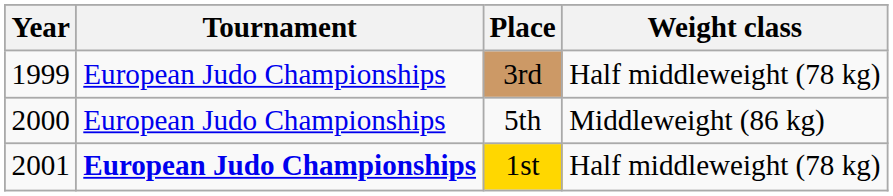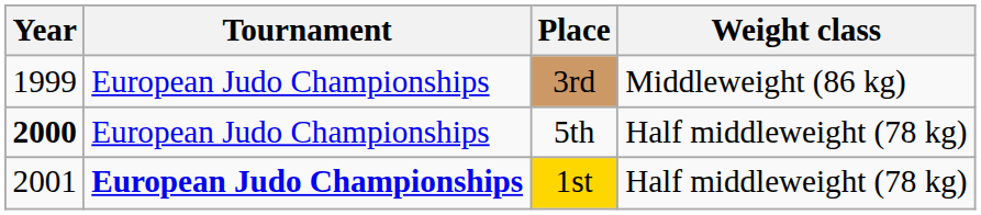3rd | Weight class: Half middleweight (78 kg) -> Middleweight (86 kg)
5th | Year: normal -> bold
5th | Weight class: Middleweight (86 kg) -> Half middleweight (78 kg)
